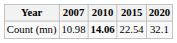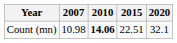Count (mn) | 2015: 22.54 -> 22.51
